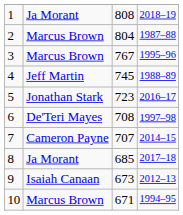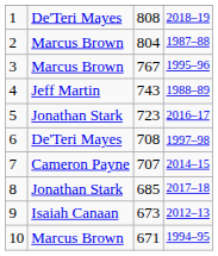1 | column 2: Ja Morant -> De'Teri Mayes
4 | column 3: 745 -> 743
8 | column 2: Ja Morant -> Jonathan Stark
